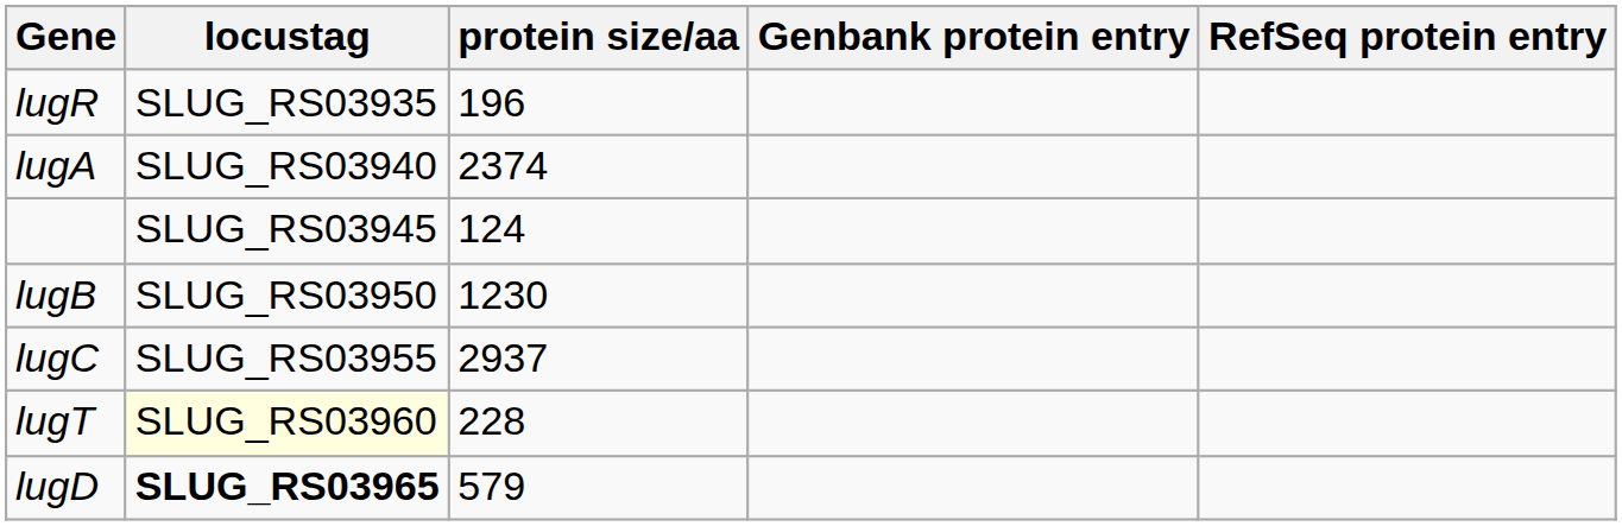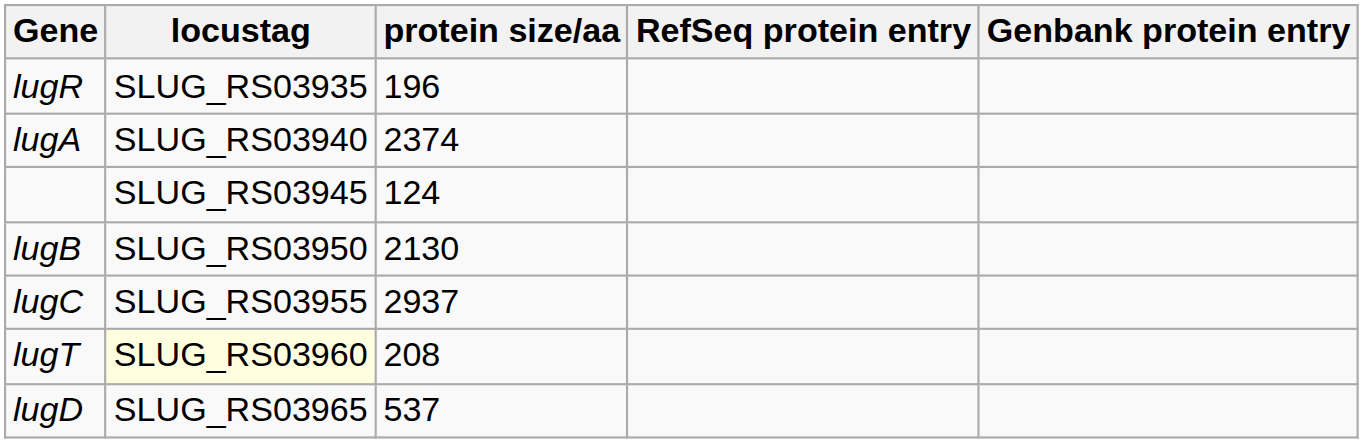columns swapped: Genbank protein entry <-> RefSeq protein entry
lugB | protein size/aa: 1230 -> 2130
lugT | protein size/aa: 228 -> 208
lugD | locustag: bold -> normal
lugD | protein size/aa: 579 -> 537
